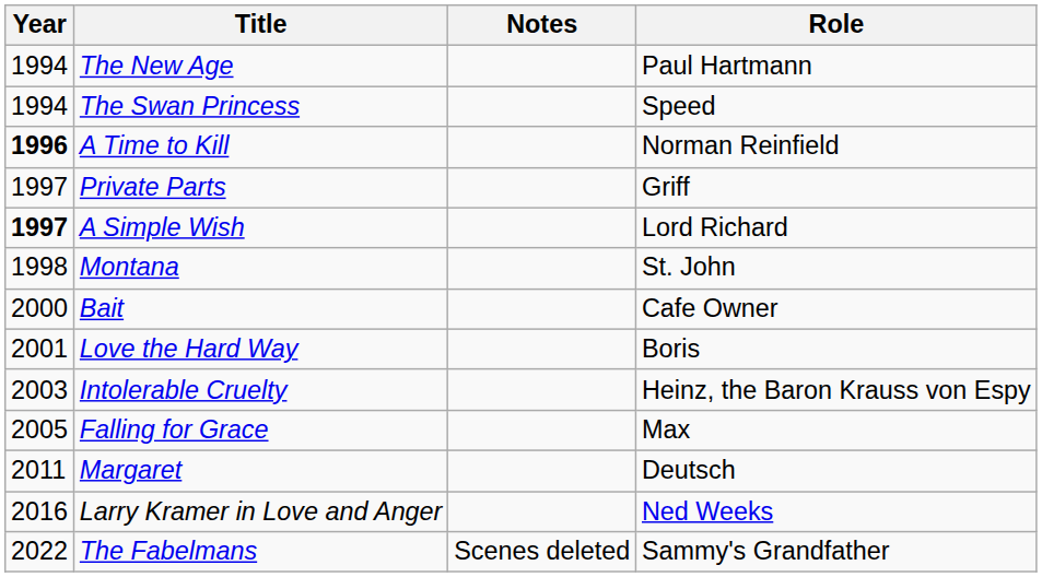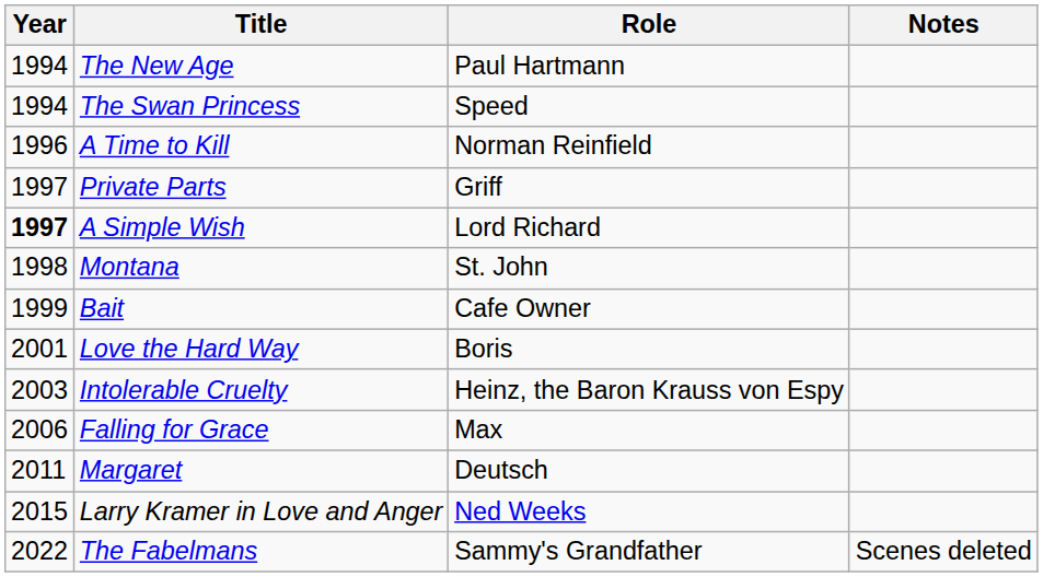columns swapped: Role <-> Notes
A Time to Kill | Year: bold -> normal
Bait | Year: 2000 -> 1999
Falling for Grace | Year: 2005 -> 2006
Larry Kramer in Love and Anger | Year: 2016 -> 2015
